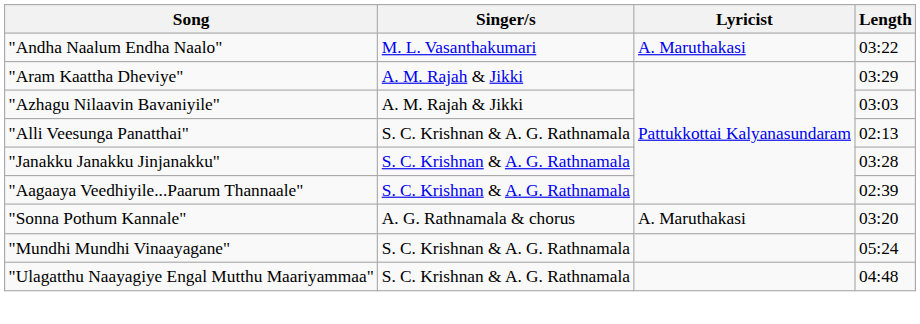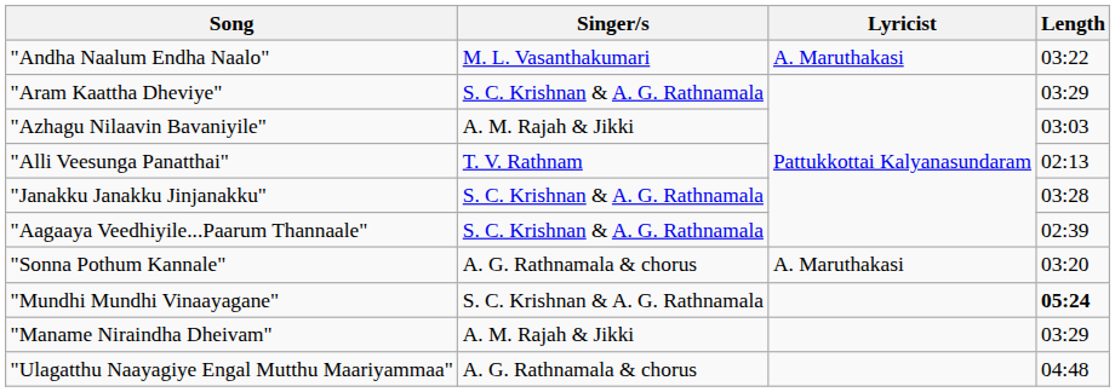"Aram Kaattha Dheviye" | Singer/s: A. M. Rajah & Jikki -> S. C. Krishnan & A. G. Rathnamala
"Alli Veesunga Panatthai" | Singer/s: S. C. Krishnan & A. G. Rathnamala -> T. V. Rathnam
"Mundhi Mundhi Vinaayagane" | Length: normal -> bold
+ row: "Maname Niraindha Dheivam" | A. M. Rajah & Jikki | 03:29
"Ulagatthu Naayagiye Engal Mutthu Maariyammaa" | Singer/s: S. C. Krishnan & A. G. Rathnamala -> A. G. Rathnamala & chorus
